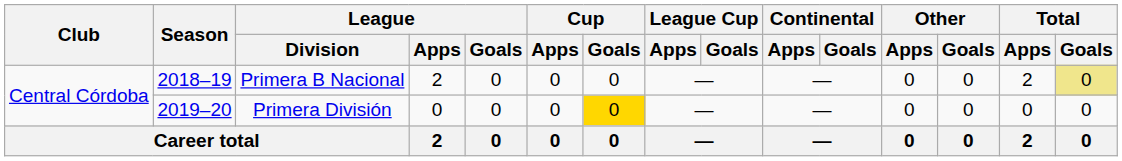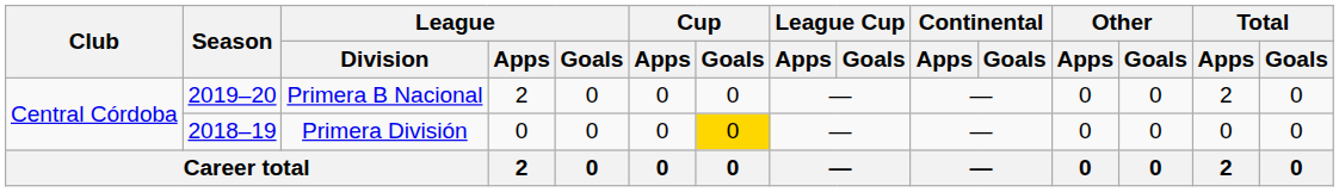Primera B Nacional | Season: 2018–19 -> 2019–20
Primera B Nacional | Total / Goals: khaki background -> no background
Primera División | Season: 2019–20 -> 2018–19
